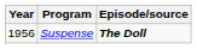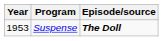Suspense | Year: 1956 -> 1953
